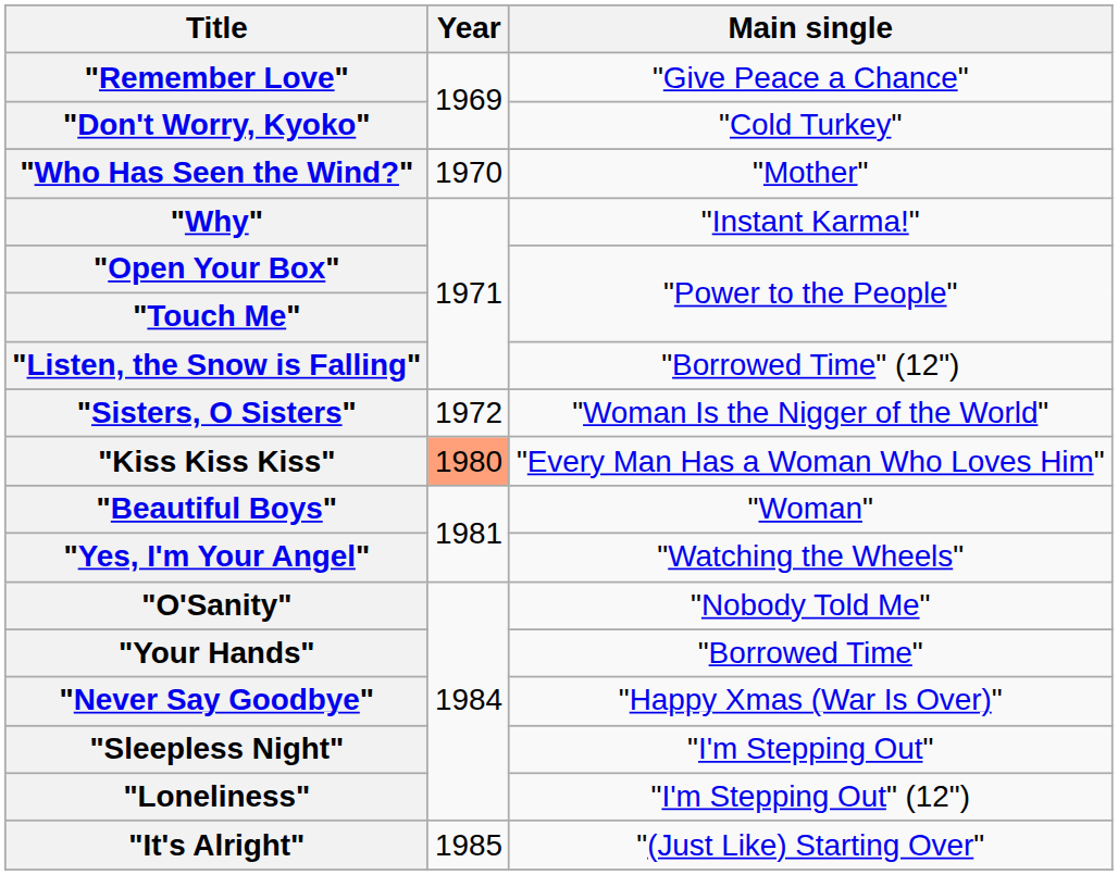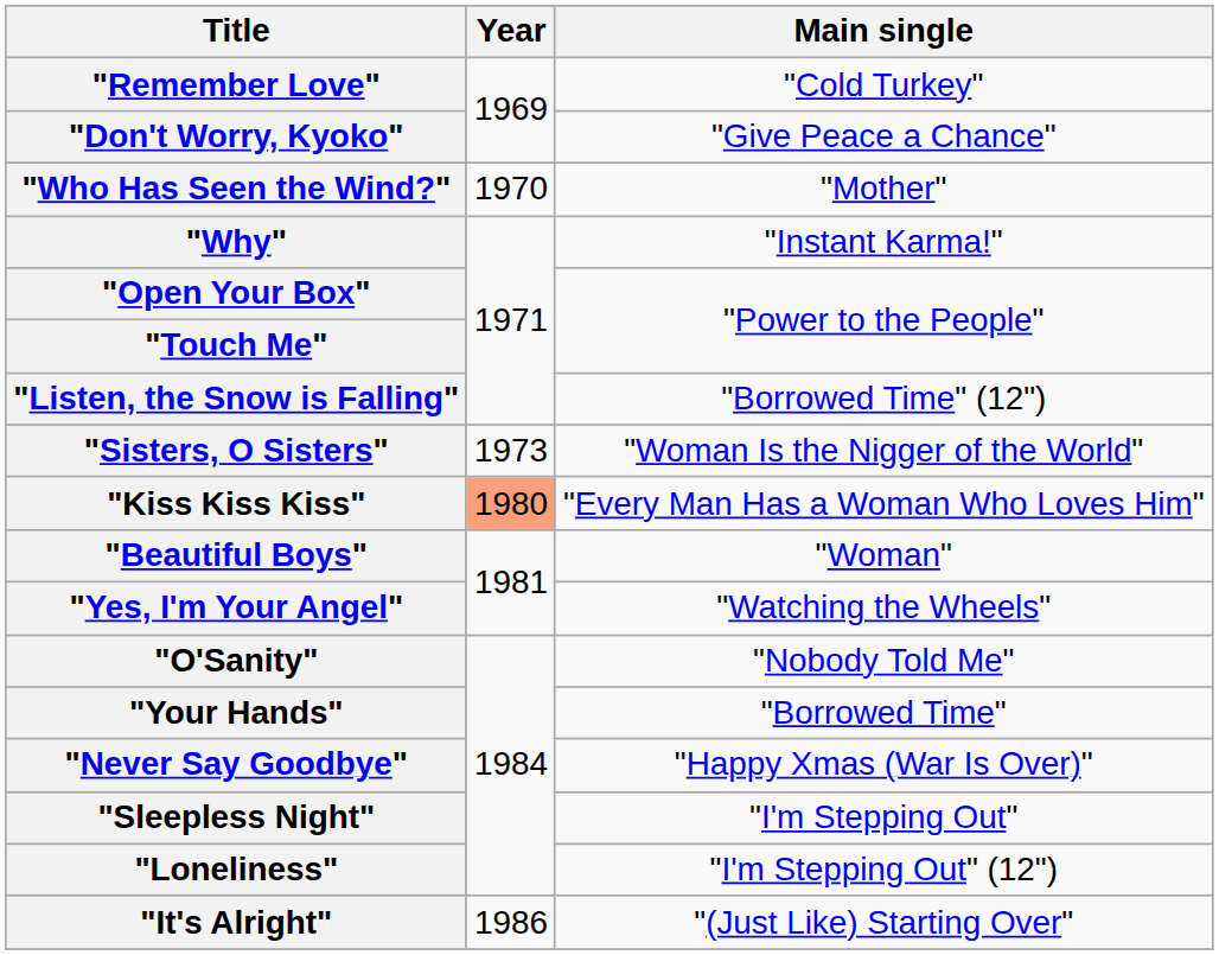"Remember Love" | Main single: "Give Peace a Chance" -> "Cold Turkey"
"Don't Worry, Kyoko" | Main single: "Cold Turkey" -> "Give Peace a Chance"
"Sisters, O Sisters" | Year: 1972 -> 1973
"It's Alright" | Year: 1985 -> 1986
